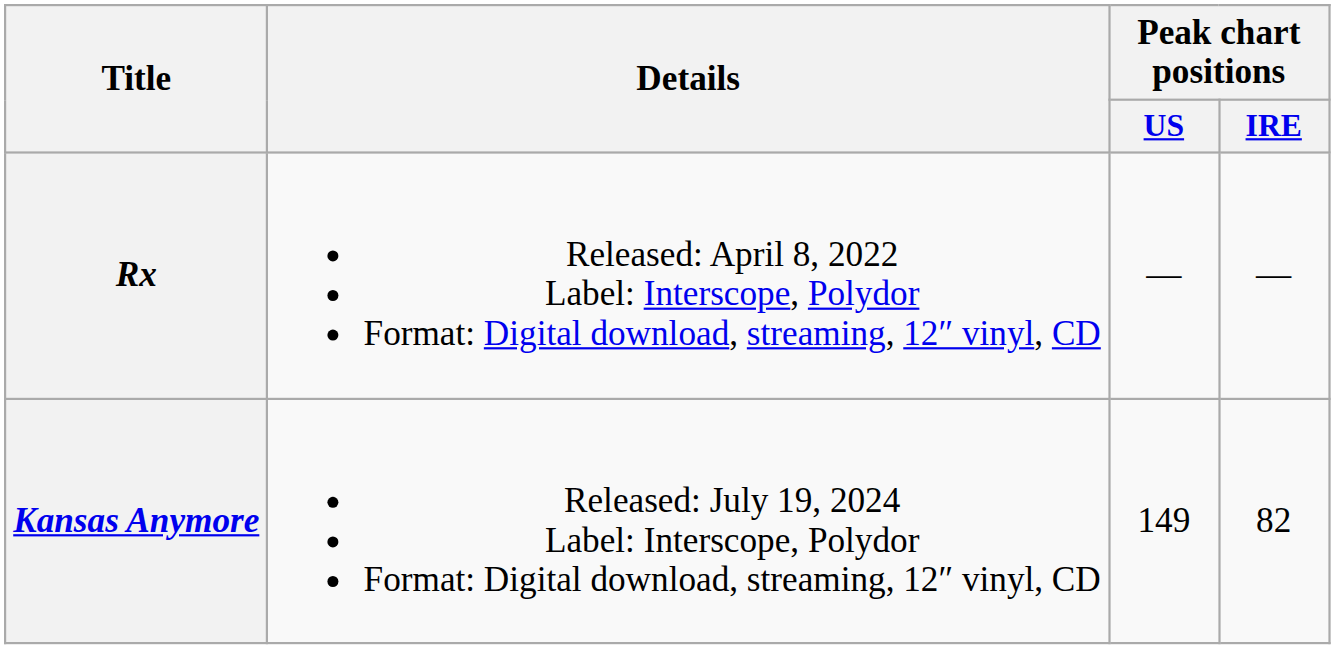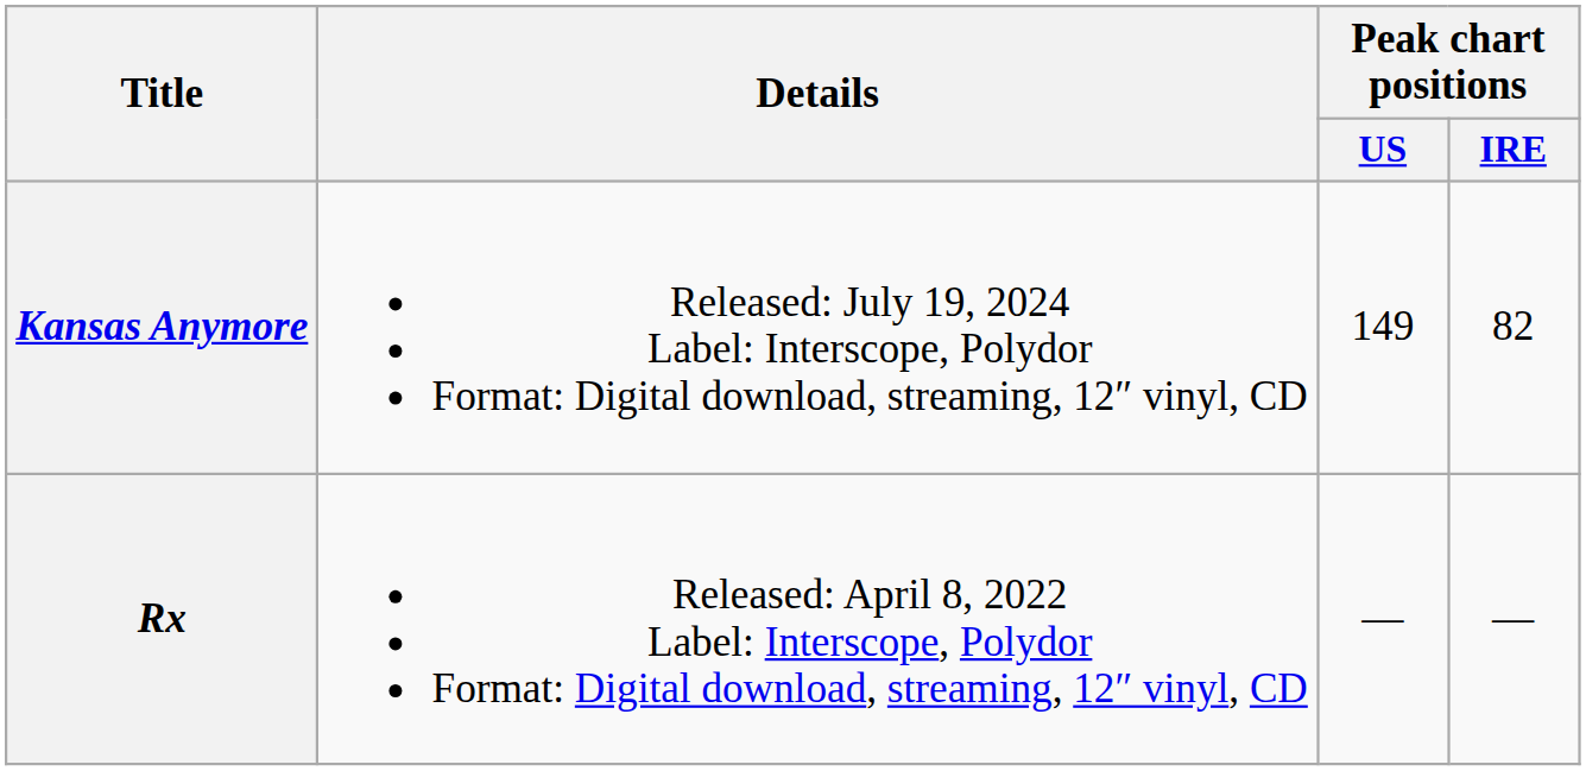rows swapped: Rx <-> Kansas Anymore
